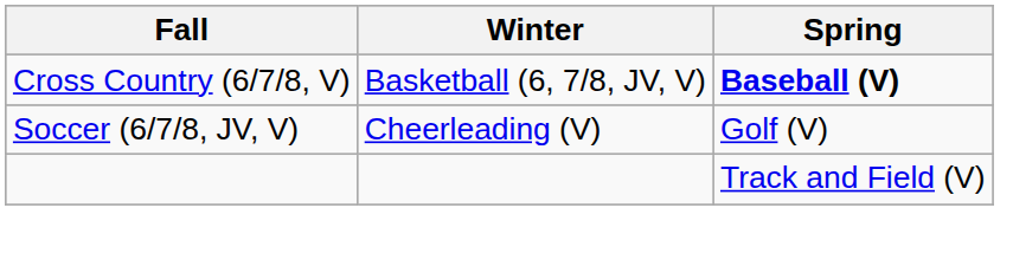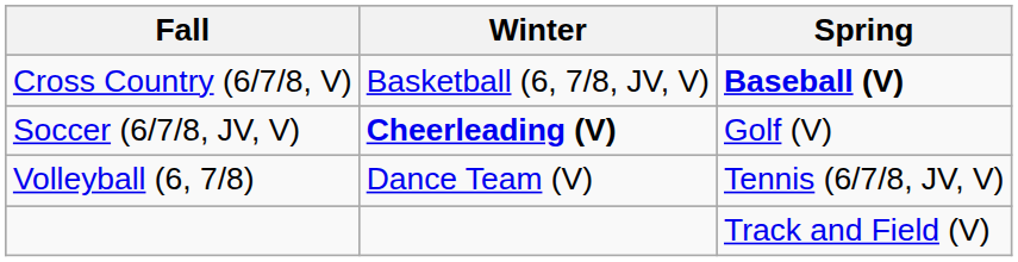Soccer (6/7/8, JV, V) | Winter: normal -> bold
+ row: Volleyball (6, 7/8) | Dance Team (V) | Tennis (6/7/8, JV, V)
